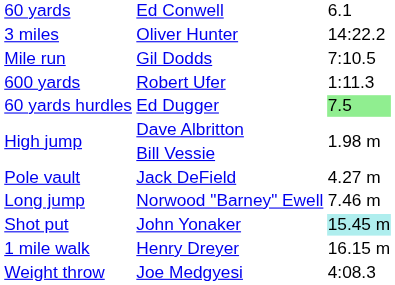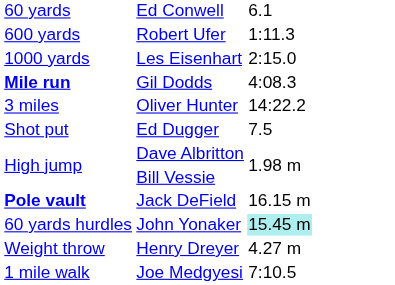rows swapped: Robert Ufer <-> Oliver Hunter
+ row: 1000 yards | Les Eisenhart | 2:15.0
Gil Dodds | column 1: normal -> bold
Gil Dodds | column 3: 7:10.5 -> 4:08.3
Ed Dugger | column 1: 60 yards hurdles -> Shot put
Ed Dugger | column 3: lightgreen background -> no background
Jack DeField | column 1: normal -> bold
Jack DeField | column 3: 4.27 m -> 16.15 m
- row: Long jump | Norwood "Barney" Ewell | 7.46 m
John Yonaker | column 1: Shot put -> 60 yards hurdles
Henry Dreyer | column 1: 1 mile walk -> Weight throw
Henry Dreyer | column 3: 16.15 m -> 4.27 m
Joe Medgyesi | column 1: Weight throw -> 1 mile walk
Joe Medgyesi | column 3: 4:08.3 -> 7:10.5
